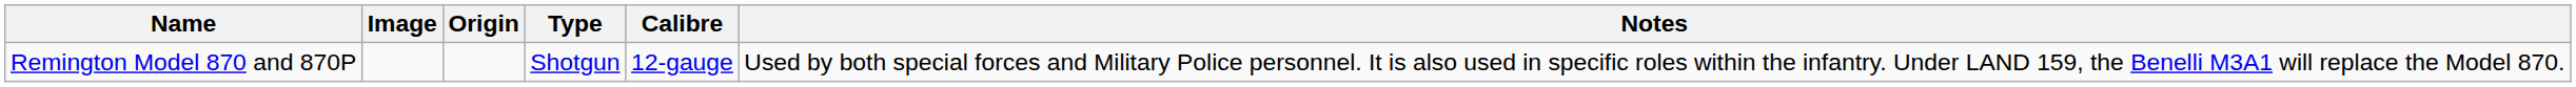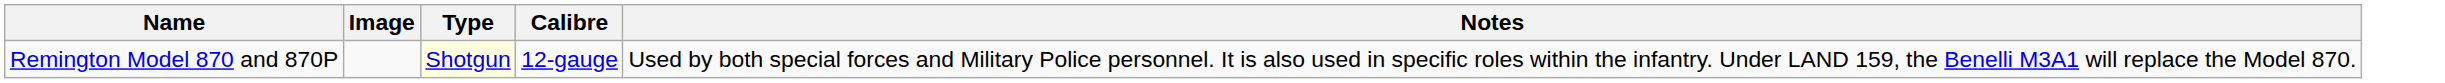- column: Origin
Remington Model 870 and 870P | Type: no background -> lightyellow background
